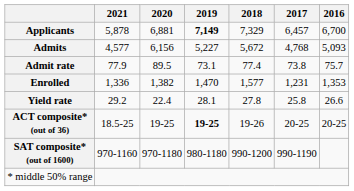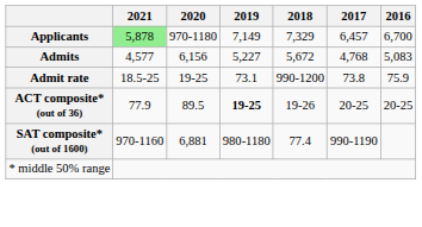Applicants | 2021: no background -> lightgreen background
Applicants | 2020: 6,881 -> 970-1180
Applicants | 2019: bold -> normal
Admits | 2016: 5,093 -> 5,083
Admit rate | 2021: 77.9 -> 18.5-25
Admit rate | 2020: 89.5 -> 19-25
Admit rate | 2018: 77.4 -> 990-1200
Admit rate | 2016: 75.7 -> 75.9
- row: Enrolled | 1,336 | 1,382 | 1,470 | 1,577 | 1,231 | 1,353
- row: Yield rate | 29.2 | 22.4 | 28.1 | 27.8 | 25.8 | 26.6
ACT composite* (out of 36) | 2021: 18.5-25 -> 77.9
ACT composite* (out of 36) | 2020: 19-25 -> 89.5
SAT composite* (out of 1600) | 2020: 970-1180 -> 6,881
SAT composite* (out of 1600) | 2018: 990-1200 -> 77.4
